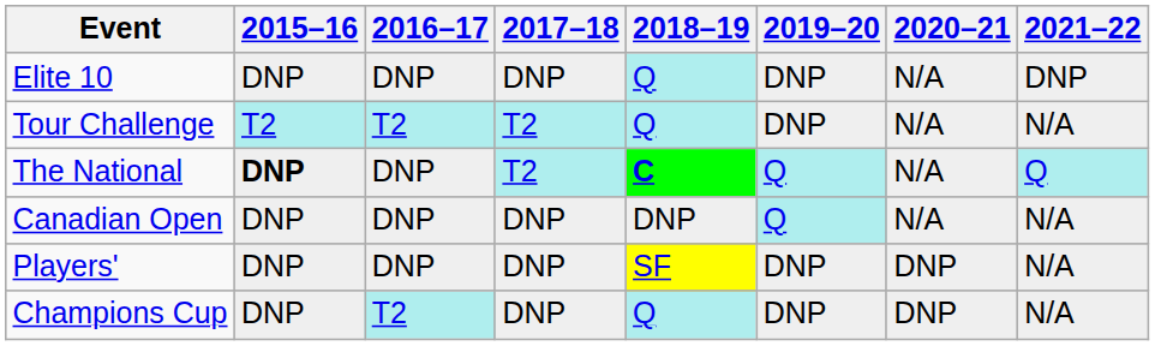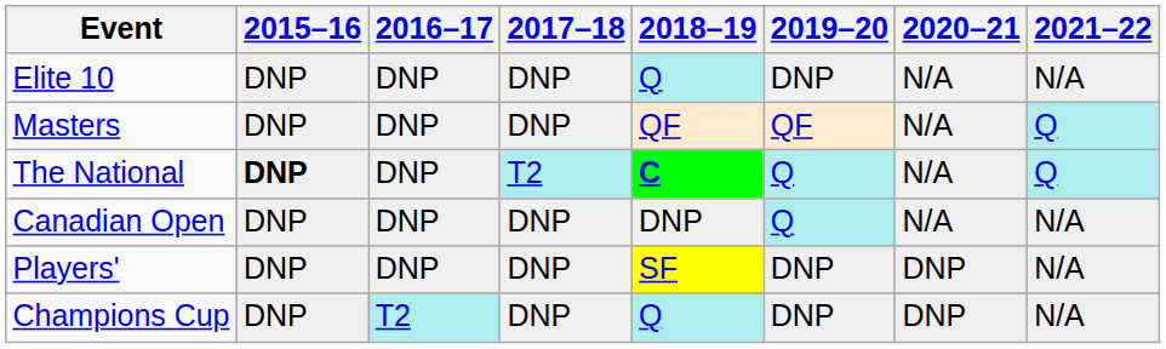Elite 10 | 2021–22: DNP -> N/A
+ row: Masters | DNP | DNP | DNP | QF | QF | N/A | Q
- row: Tour Challenge | T2 | T2 | T2 | Q | DNP | N/A | N/A
